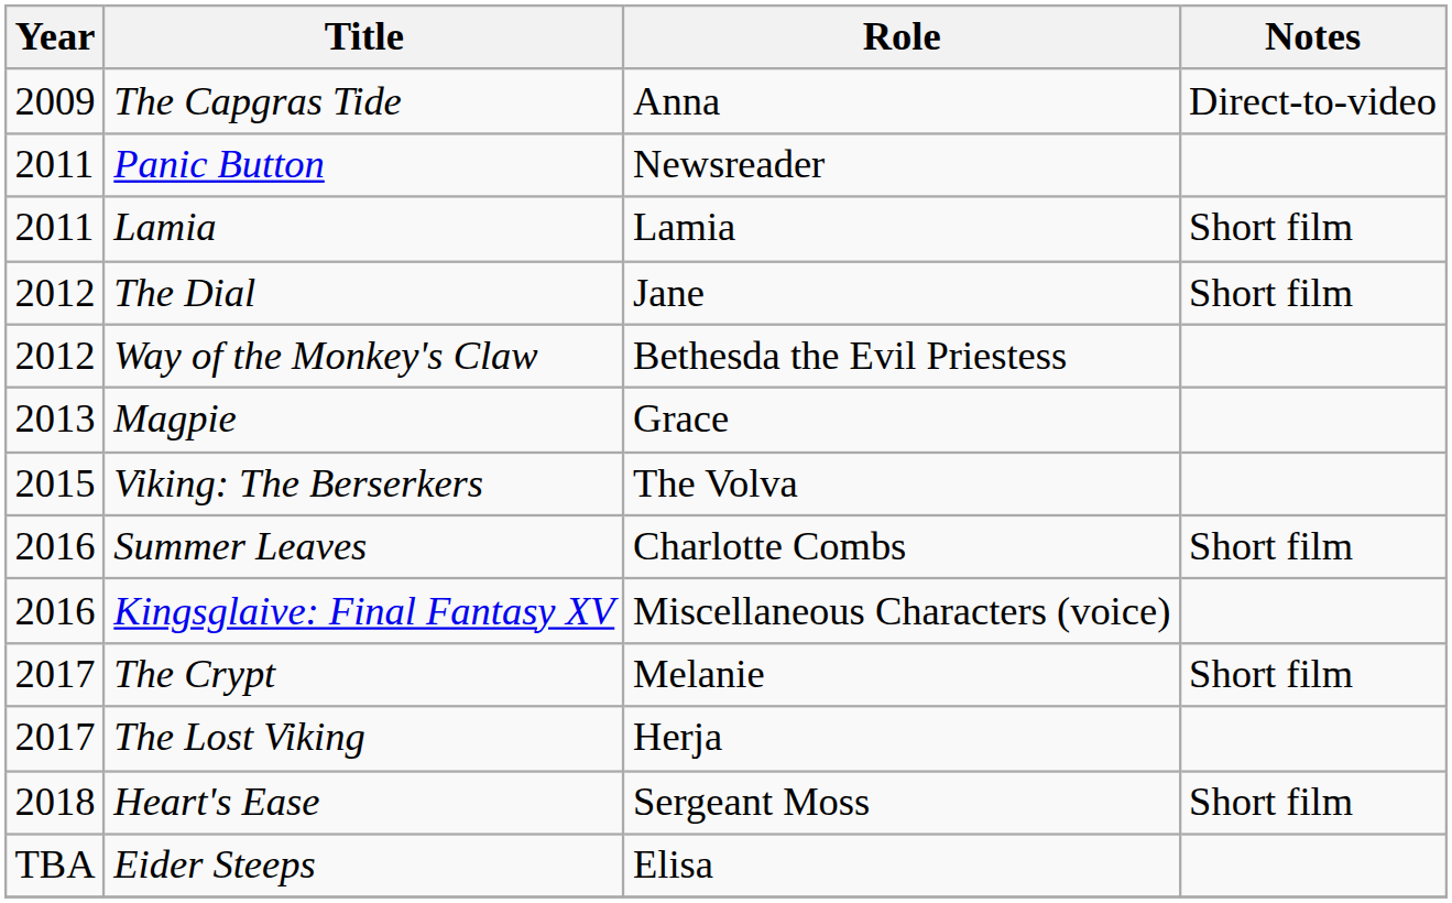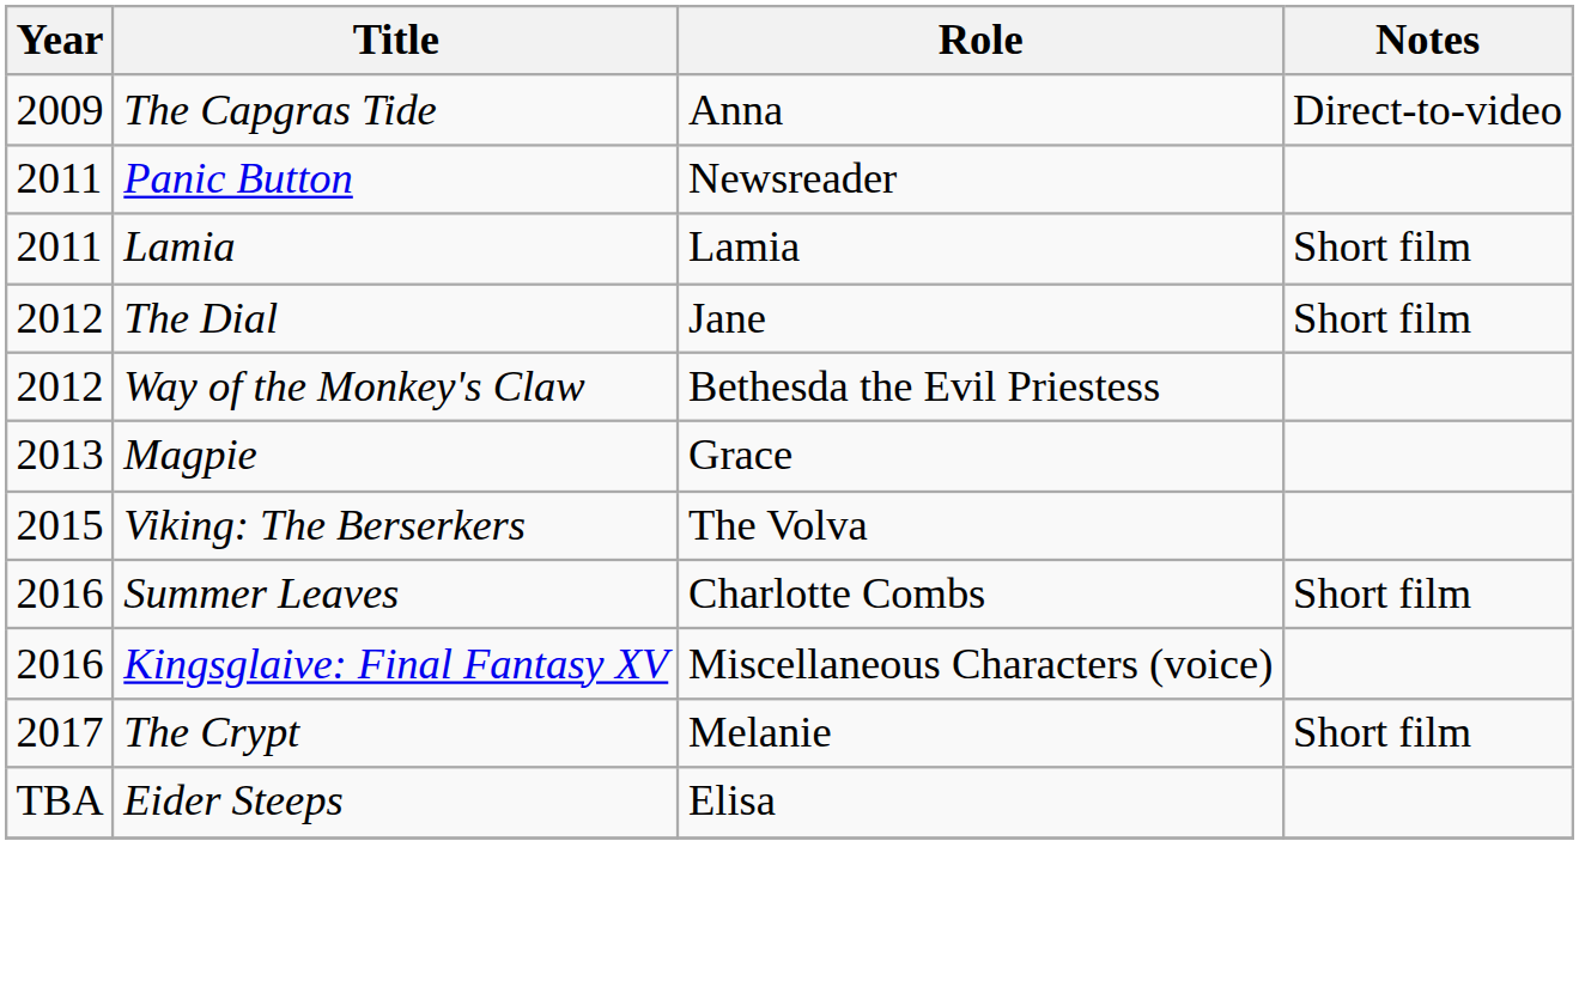- row: 2017 | The Lost Viking | Herja
- row: 2018 | Heart's Ease | Sergeant Moss | Short film
